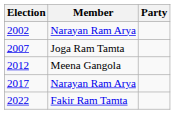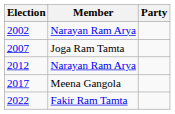2012 | Member: Meena Gangola -> Narayan Ram Arya
2017 | Member: Narayan Ram Arya -> Meena Gangola
